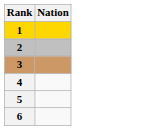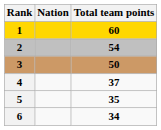+ column: Total team points | 60 | 54 | 50 | 37 | 35 | 34
